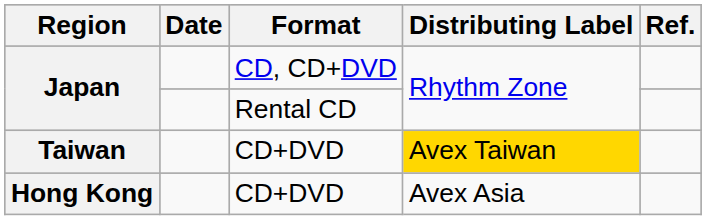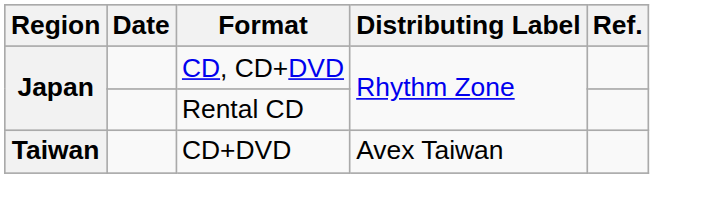Taiwan | Distributing Label: gold background -> no background
- row: Hong Kong | CD+DVD | Avex Asia
